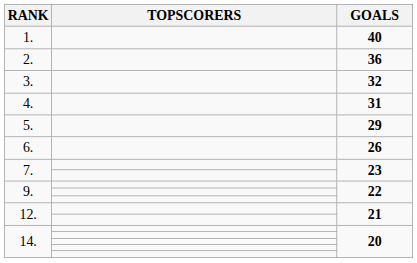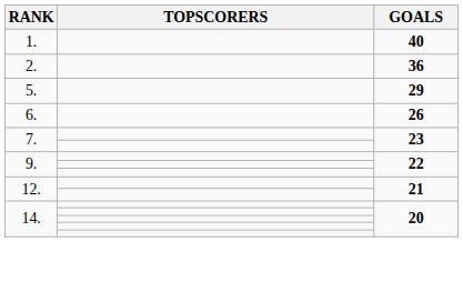- row: 3. | 32
- row: 4. | 31
